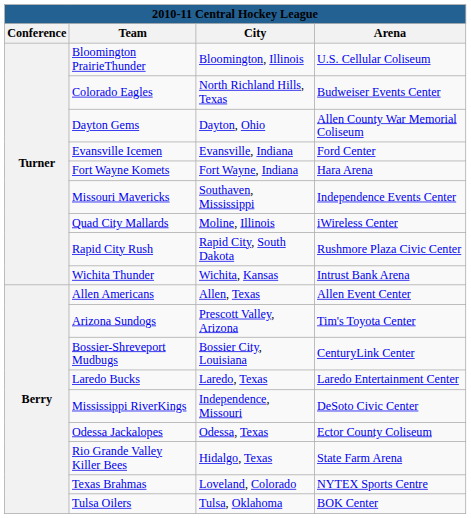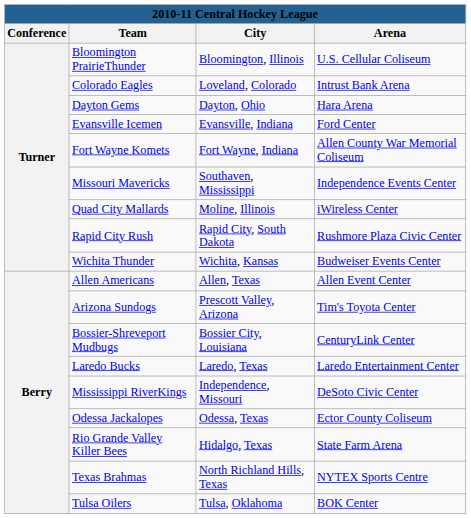Colorado Eagles | City: North Richland Hills, Texas -> Loveland, Colorado
Colorado Eagles | Arena: Budweiser Events Center -> Intrust Bank Arena
Dayton Gems | Arena: Allen County War Memorial Coliseum -> Hara Arena
Fort Wayne Komets | Arena: Hara Arena -> Allen County War Memorial Coliseum
Wichita Thunder | Arena: Intrust Bank Arena -> Budweiser Events Center
Texas Brahmas | City: Loveland, Colorado -> North Richland Hills, Texas
